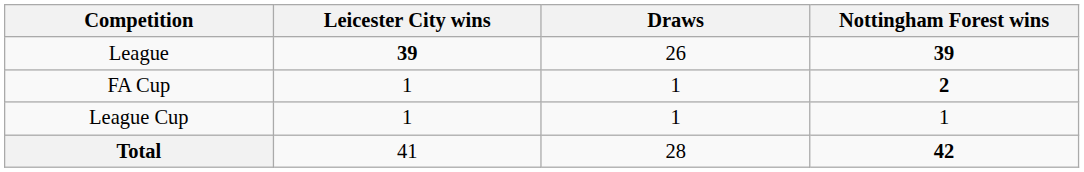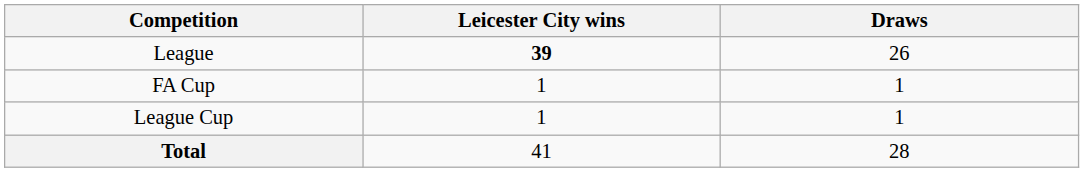- column: Nottingham Forest wins | 39 | 2 | 1 | 42
